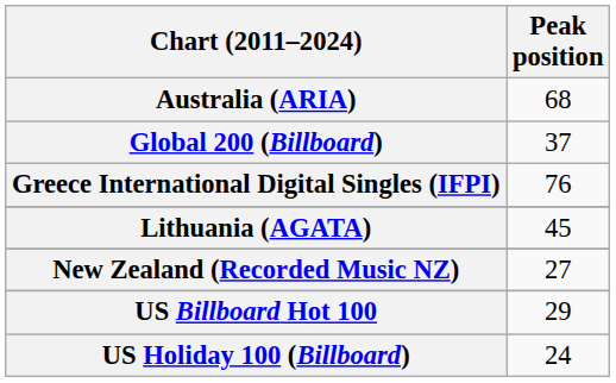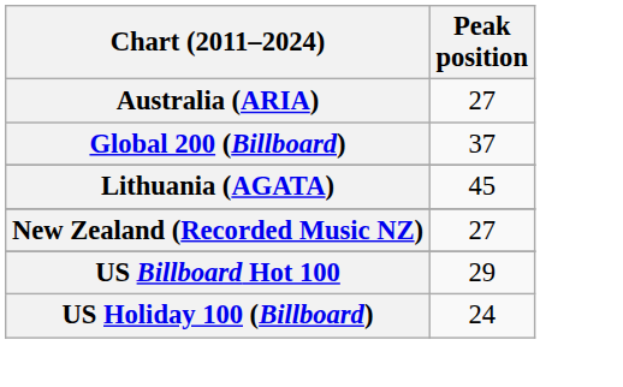Australia (ARIA) | Peak position: 68 -> 27
- row: Greece International Digital Singles (IFPI) | 76
